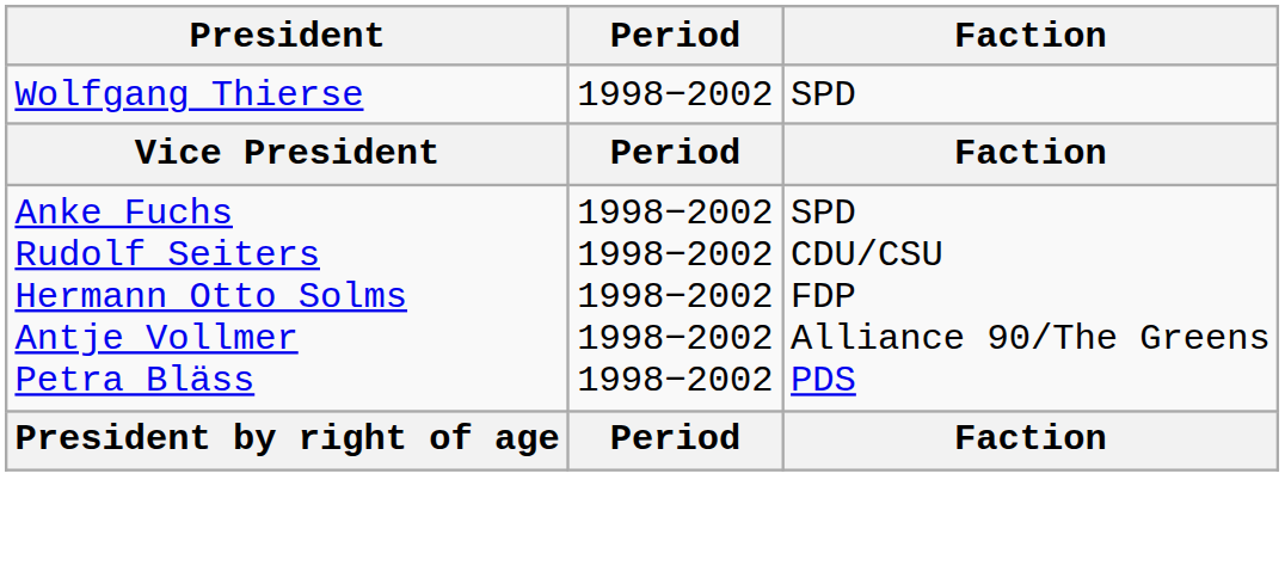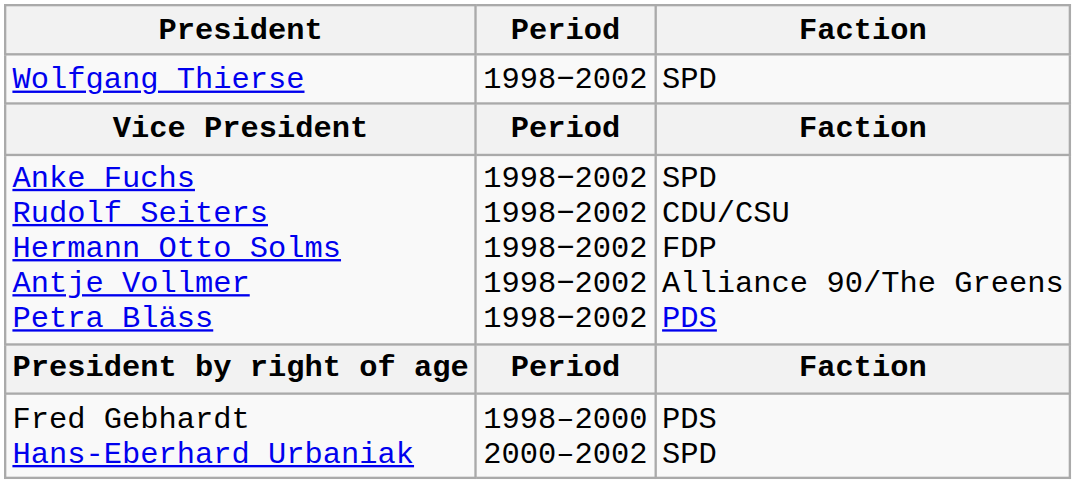+ row: Fred Gebhardt Hans-Eberhard Urbaniak | 1998–2000 2000–2002 | PDS SPD
